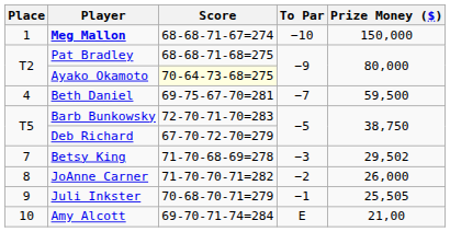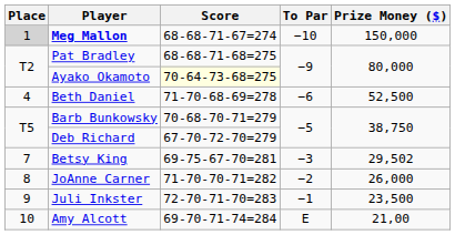Meg Mallon | Place: no background -> lightgrey background
Beth Daniel | Score: 69-75-67-70=281 -> 71-70-68-69=278
Beth Daniel | To Par: −7 -> −6
Beth Daniel | Prize Money ($): 59,500 -> 52,500
Barb Bunkowsky | Score: 72-70-71-70=283 -> 70-68-70-71=279
Betsy King | Score: 71-70-68-69=278 -> 69-75-67-70=281
Juli Inkster | Score: 70-68-70-71=279 -> 72-70-71-70=283
Juli Inkster | Prize Money ($): 25,505 -> 23,500
